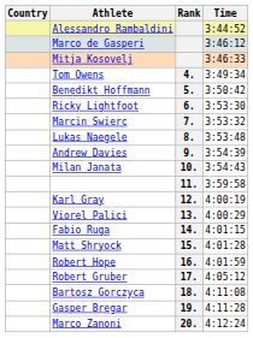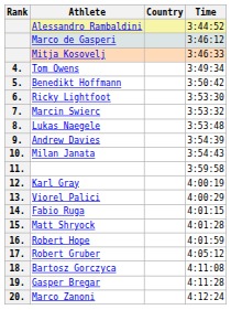columns swapped: Rank <-> Country
